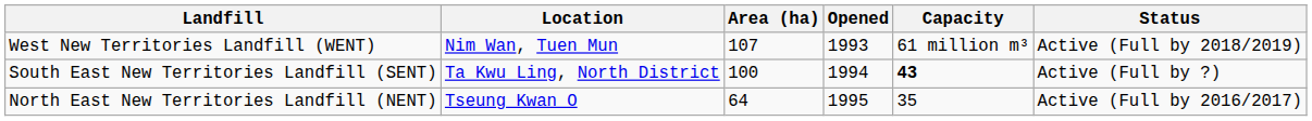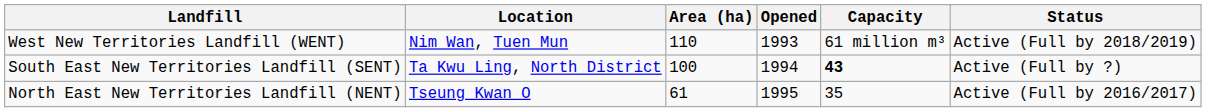West New Territories Landfill (WENT) | Area (ha): 107 -> 110
North East New Territories Landfill (NENT) | Area (ha): 64 -> 61
